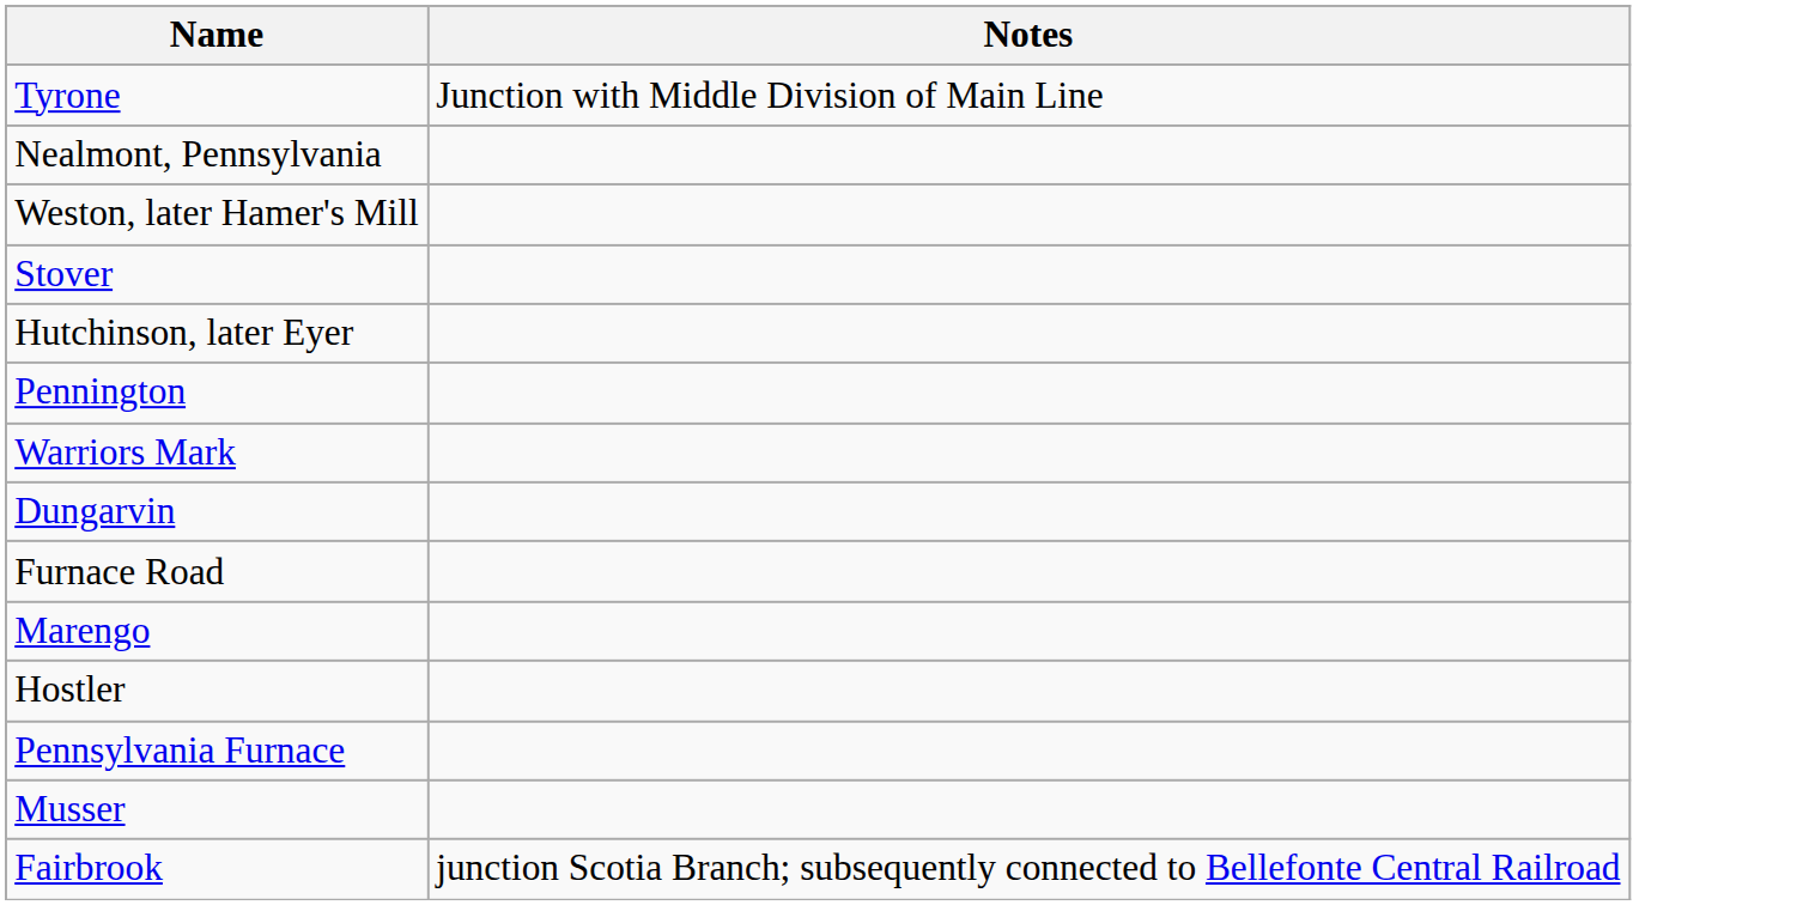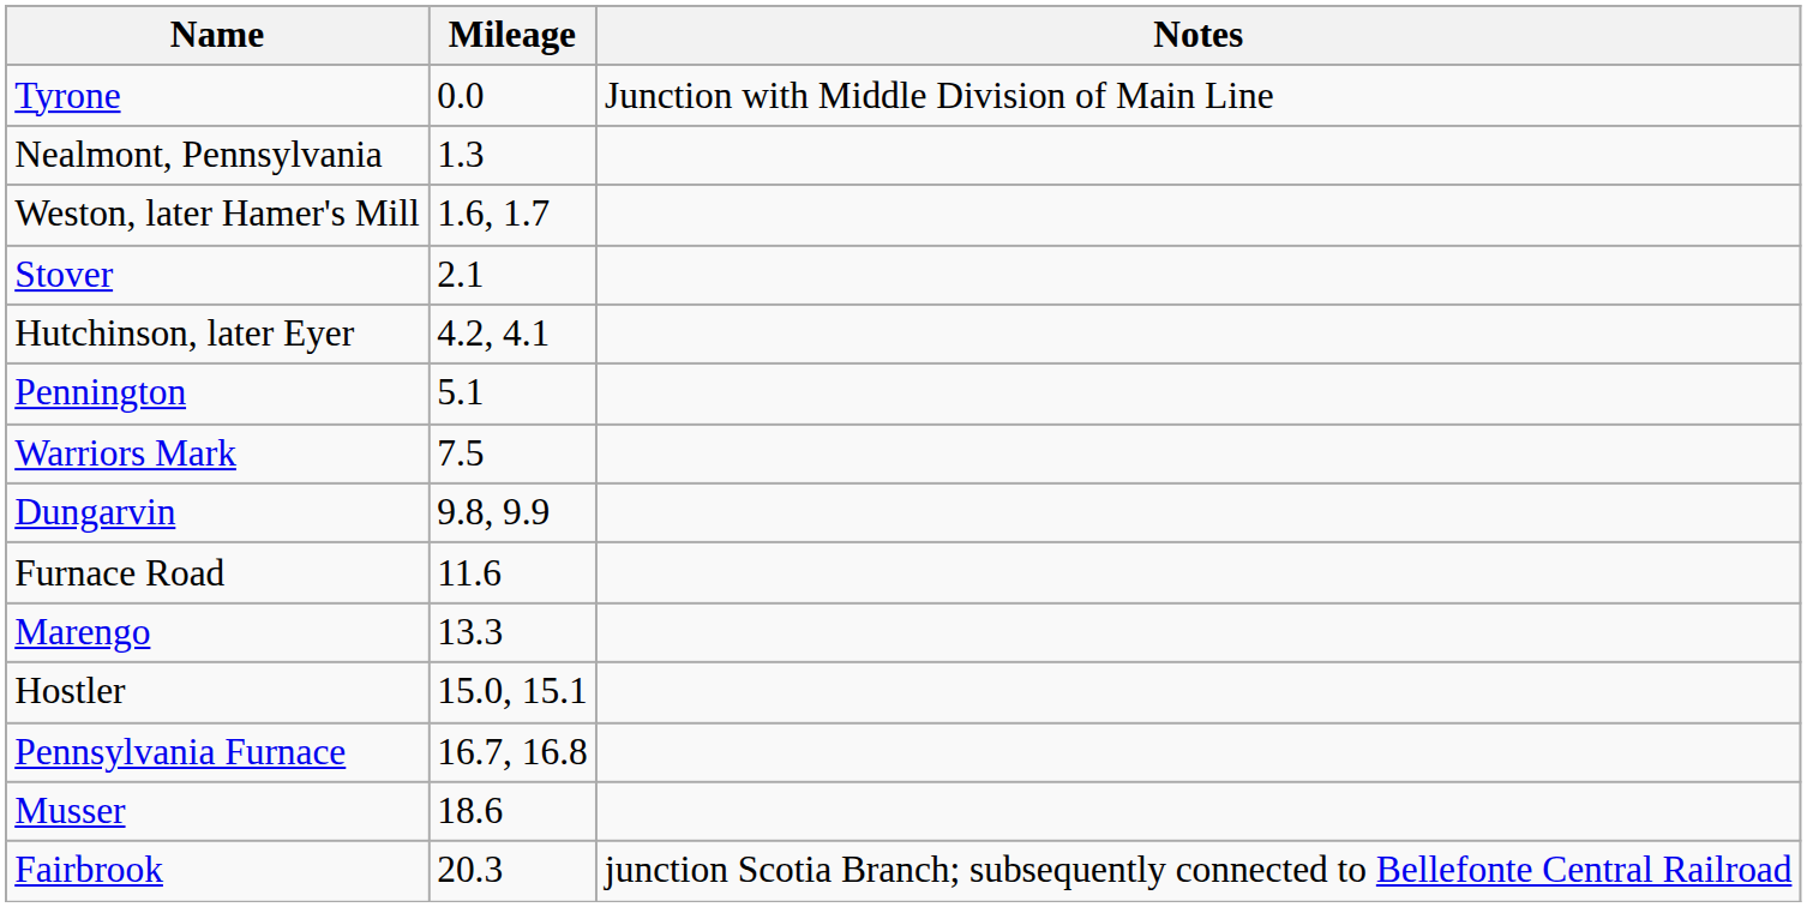+ column: Mileage | 0.0 | 1.3 | 1.6, 1.7 | 2.1 | 4.2, 4.1 | 5.1 | 7.5 | 9.8, 9.9 | 11.6 | 13.3 | 15.0, 15.1 | 16.7, 16.8 | 18.6 | 20.3
